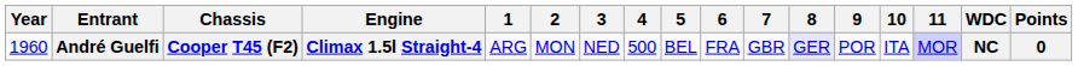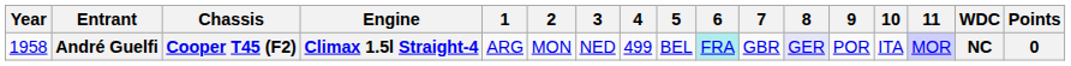André Guelfi | Year: 1960 -> 1958
André Guelfi | 4: 500 -> 499
André Guelfi | 6: no background -> paleturquoise background
